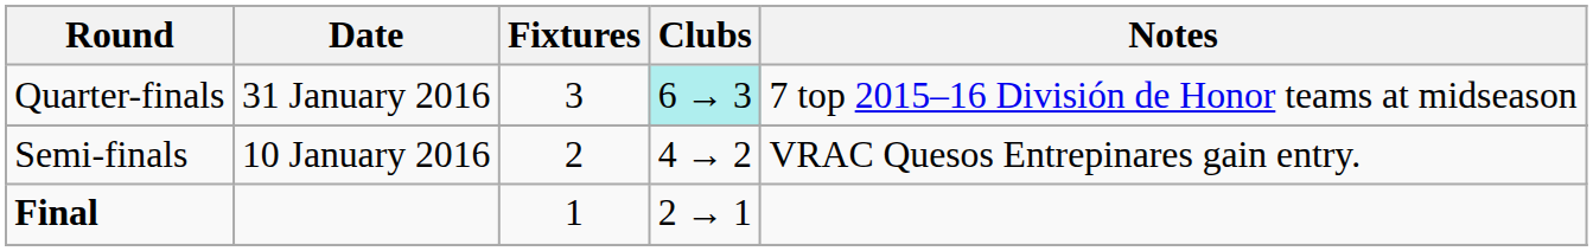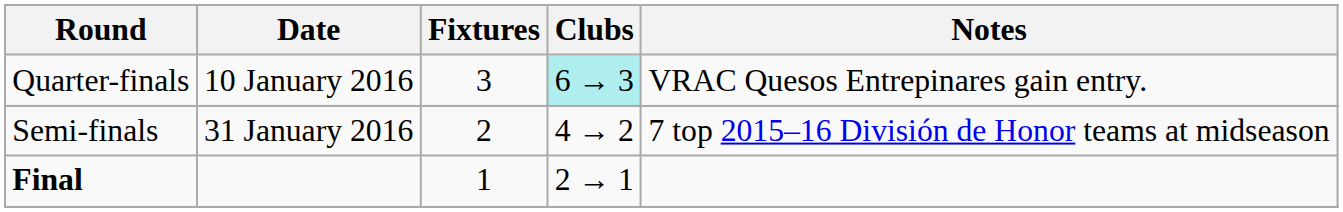Quarter-finals | Date: 31 January 2016 -> 10 January 2016
Quarter-finals | Notes: 7 top 2015–16 División de Honor teams at midseason -> VRAC Quesos Entrepinares gain entry.
Semi-finals | Date: 10 January 2016 -> 31 January 2016
Semi-finals | Notes: VRAC Quesos Entrepinares gain entry. -> 7 top 2015–16 División de Honor teams at midseason
